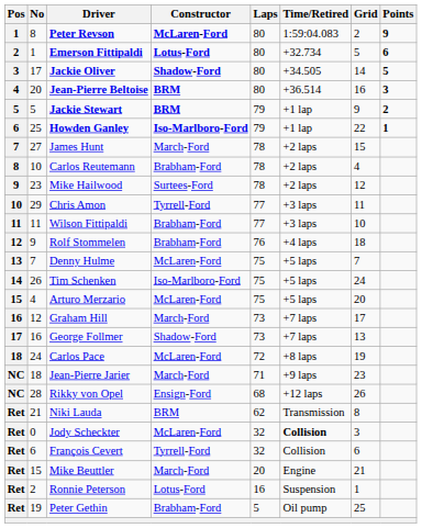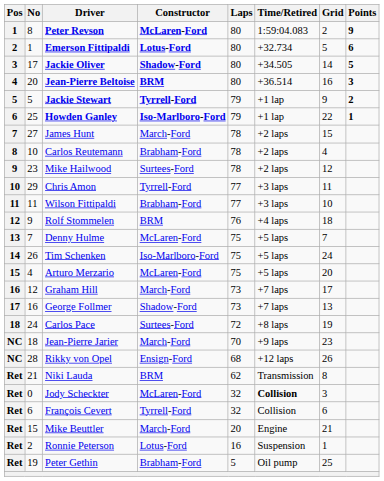Jackie Stewart | Constructor: BRM -> Tyrrell-Ford
Rolf Stommelen | Constructor: Brabham-Ford -> BRM
Carlos Pace | Constructor: McLaren-Ford -> Surtees-Ford
Jean-Pierre Jarier | Laps: 71 -> 70
